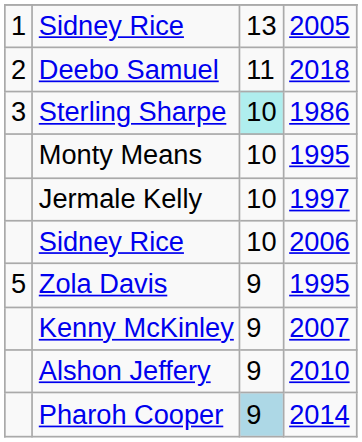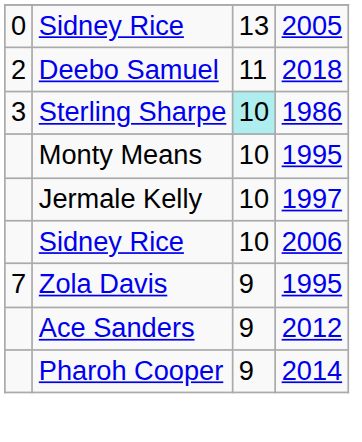Sidney Rice / 2005 | column 1: 1 -> 0
Zola Davis | column 1: 5 -> 7
- row: Kenny McKinley | 9 | 2007
- row: Alshon Jeffery | 9 | 2010
+ row: Ace Sanders | 9 | 2012
Pharoh Cooper | column 3: lightblue background -> no background
